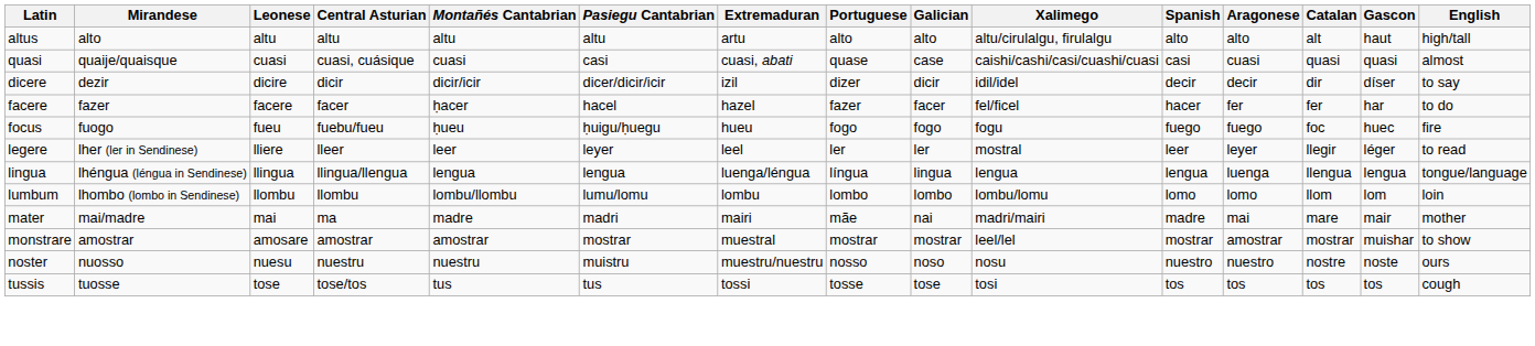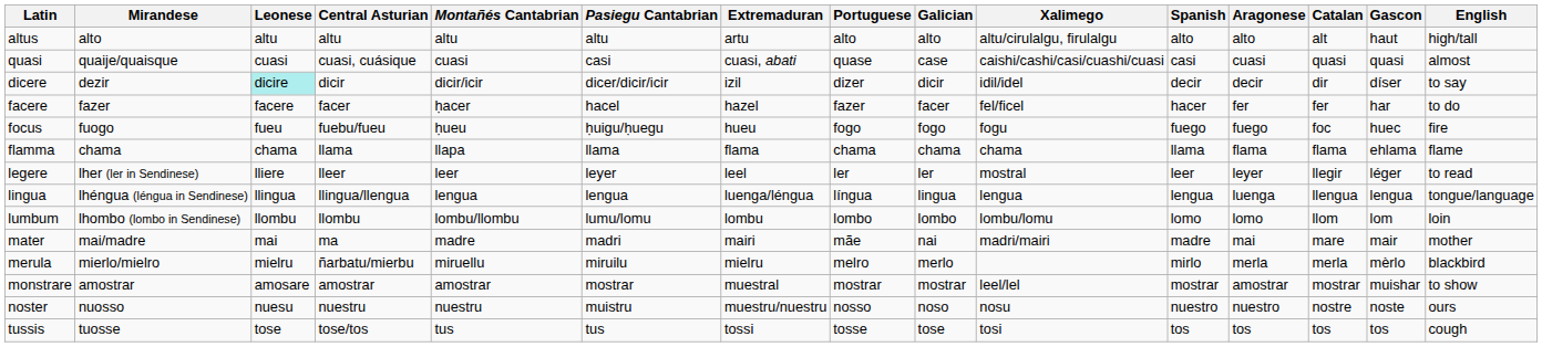dicere | Leonese: no background -> paleturquoise background
+ row: flamma | chama | chama | llama | llapa | llama | flama | chama | chama | chama | llama | flama | flama | ehlama | flame
+ row: merula | mierlo/mielro | mielru | ñarbatu/mierbu | miruellu | miruilu | mielru | melro | merlo | mirlo | merla | merla | mèrlo | blackbird
